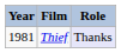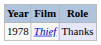Thief | Year: 1981 -> 1978
